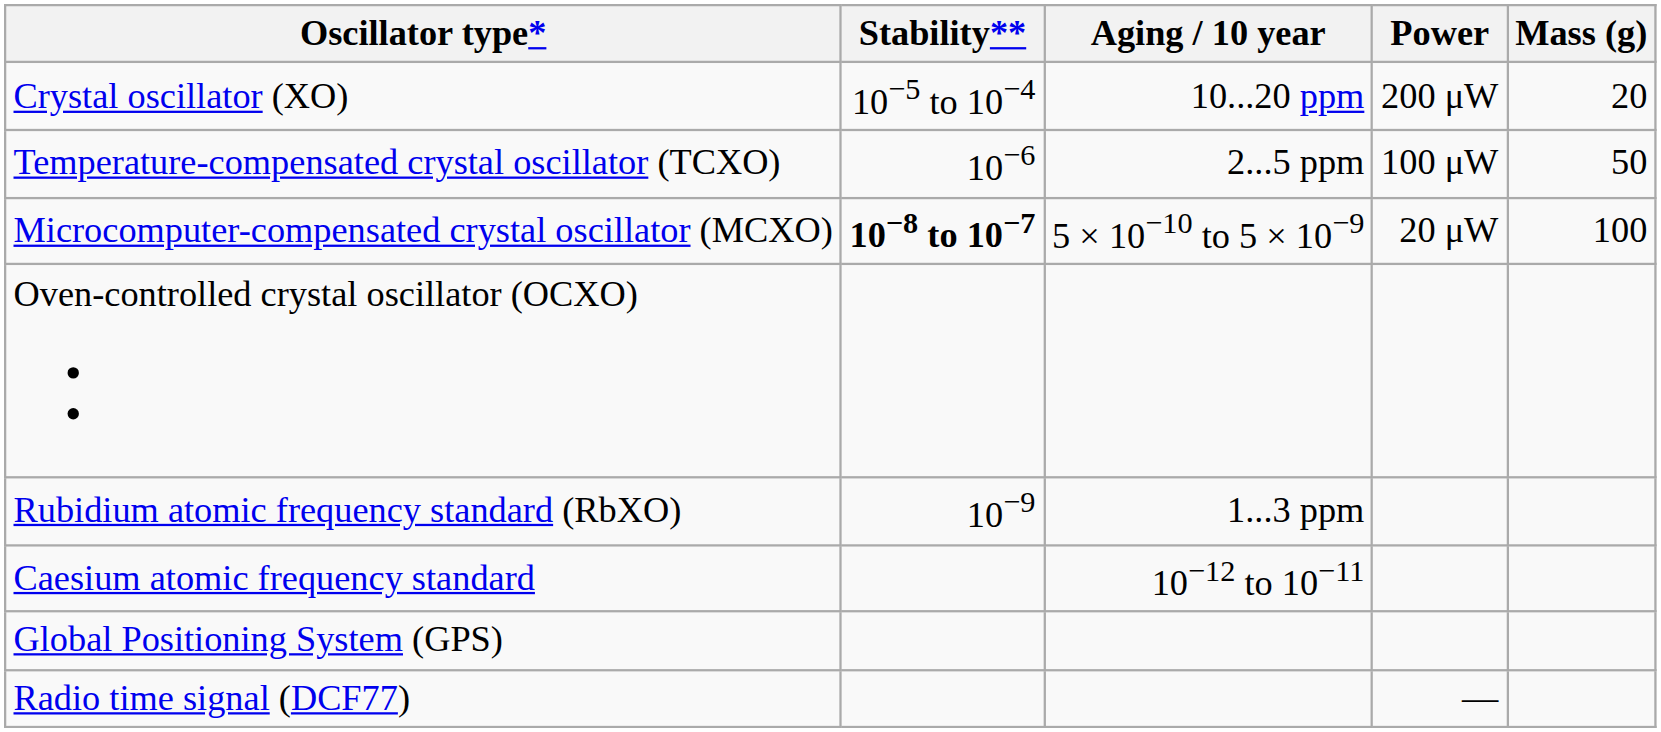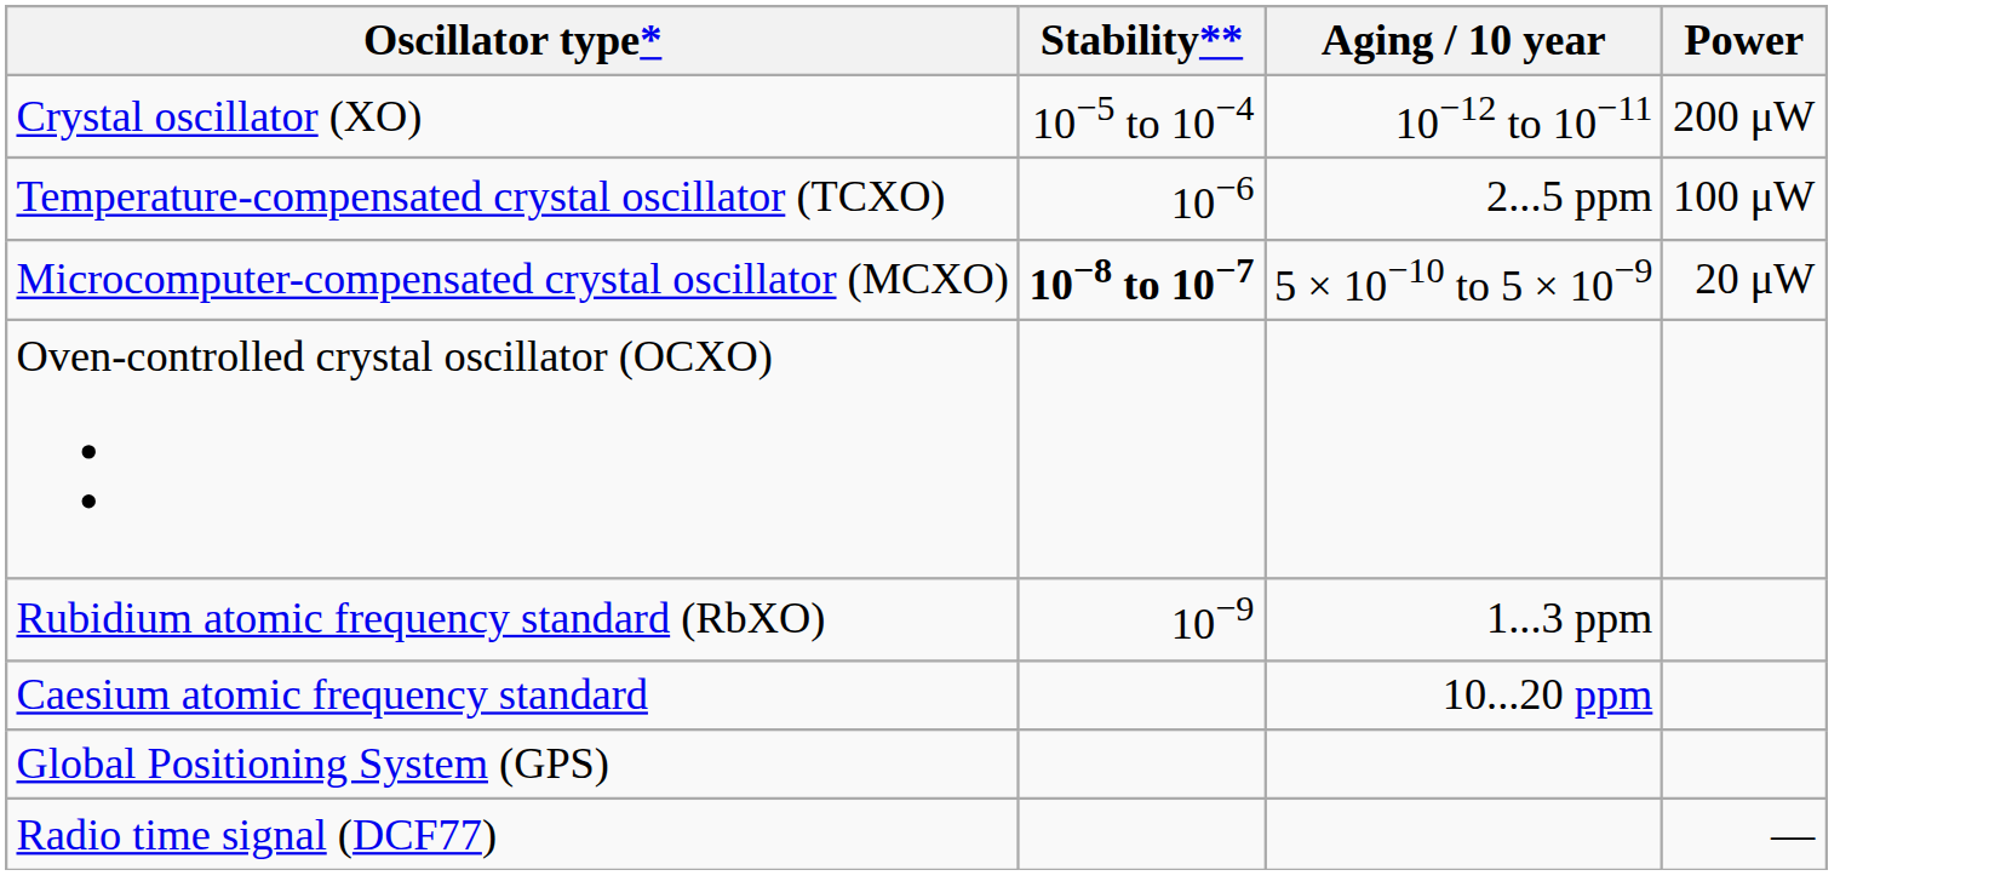- column: Mass (g) | 20 | 50 | 100
Crystal oscillator (XO) | Aging / 10 year: 10...20 ppm -> 10−12 to 10−11
Caesium atomic frequency standard | Aging / 10 year: 10−12 to 10−11 -> 10...20 ppm
